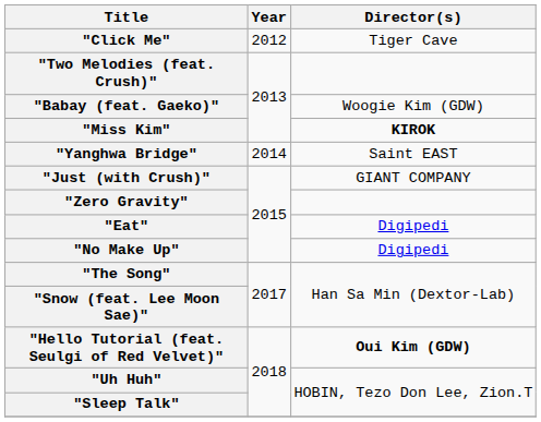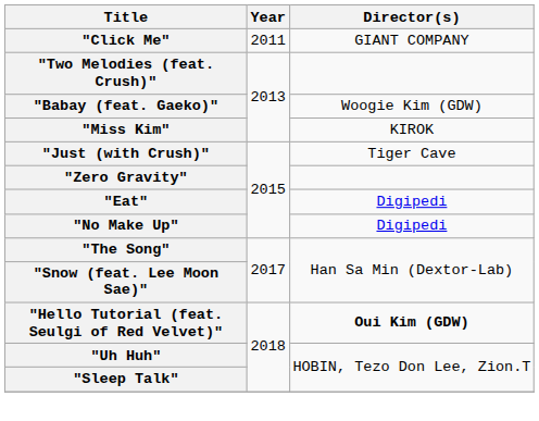"Click Me" | Year: 2012 -> 2011
"Click Me" | Director(s): Tiger Cave -> GIANT COMPANY
"Miss Kim" | Director(s): bold -> normal
- row: "Yanghwa Bridge" | 2014 | Saint EAST
"Just (with Crush)" | Director(s): GIANT COMPANY -> Tiger Cave
